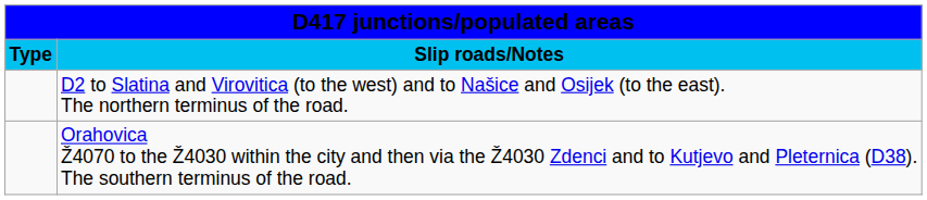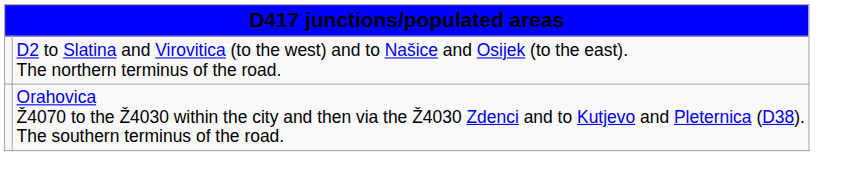- row: Type | Slip roads/Notes
